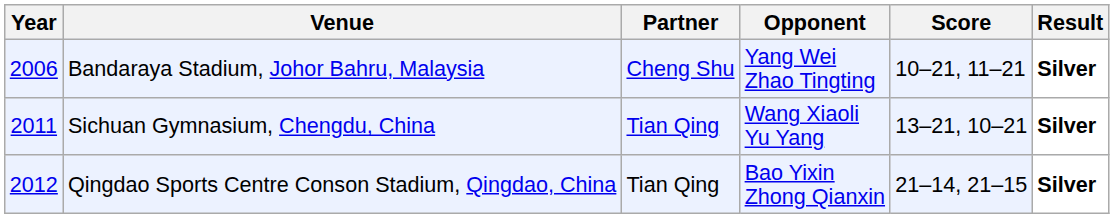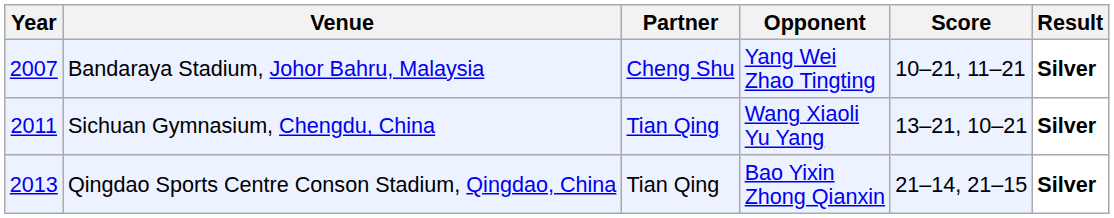Bandaraya Stadium, Johor Bahru, Malaysia | Year: 2006 -> 2007
Qingdao Sports Centre Conson Stadium, Qingdao, China | Year: 2012 -> 2013
